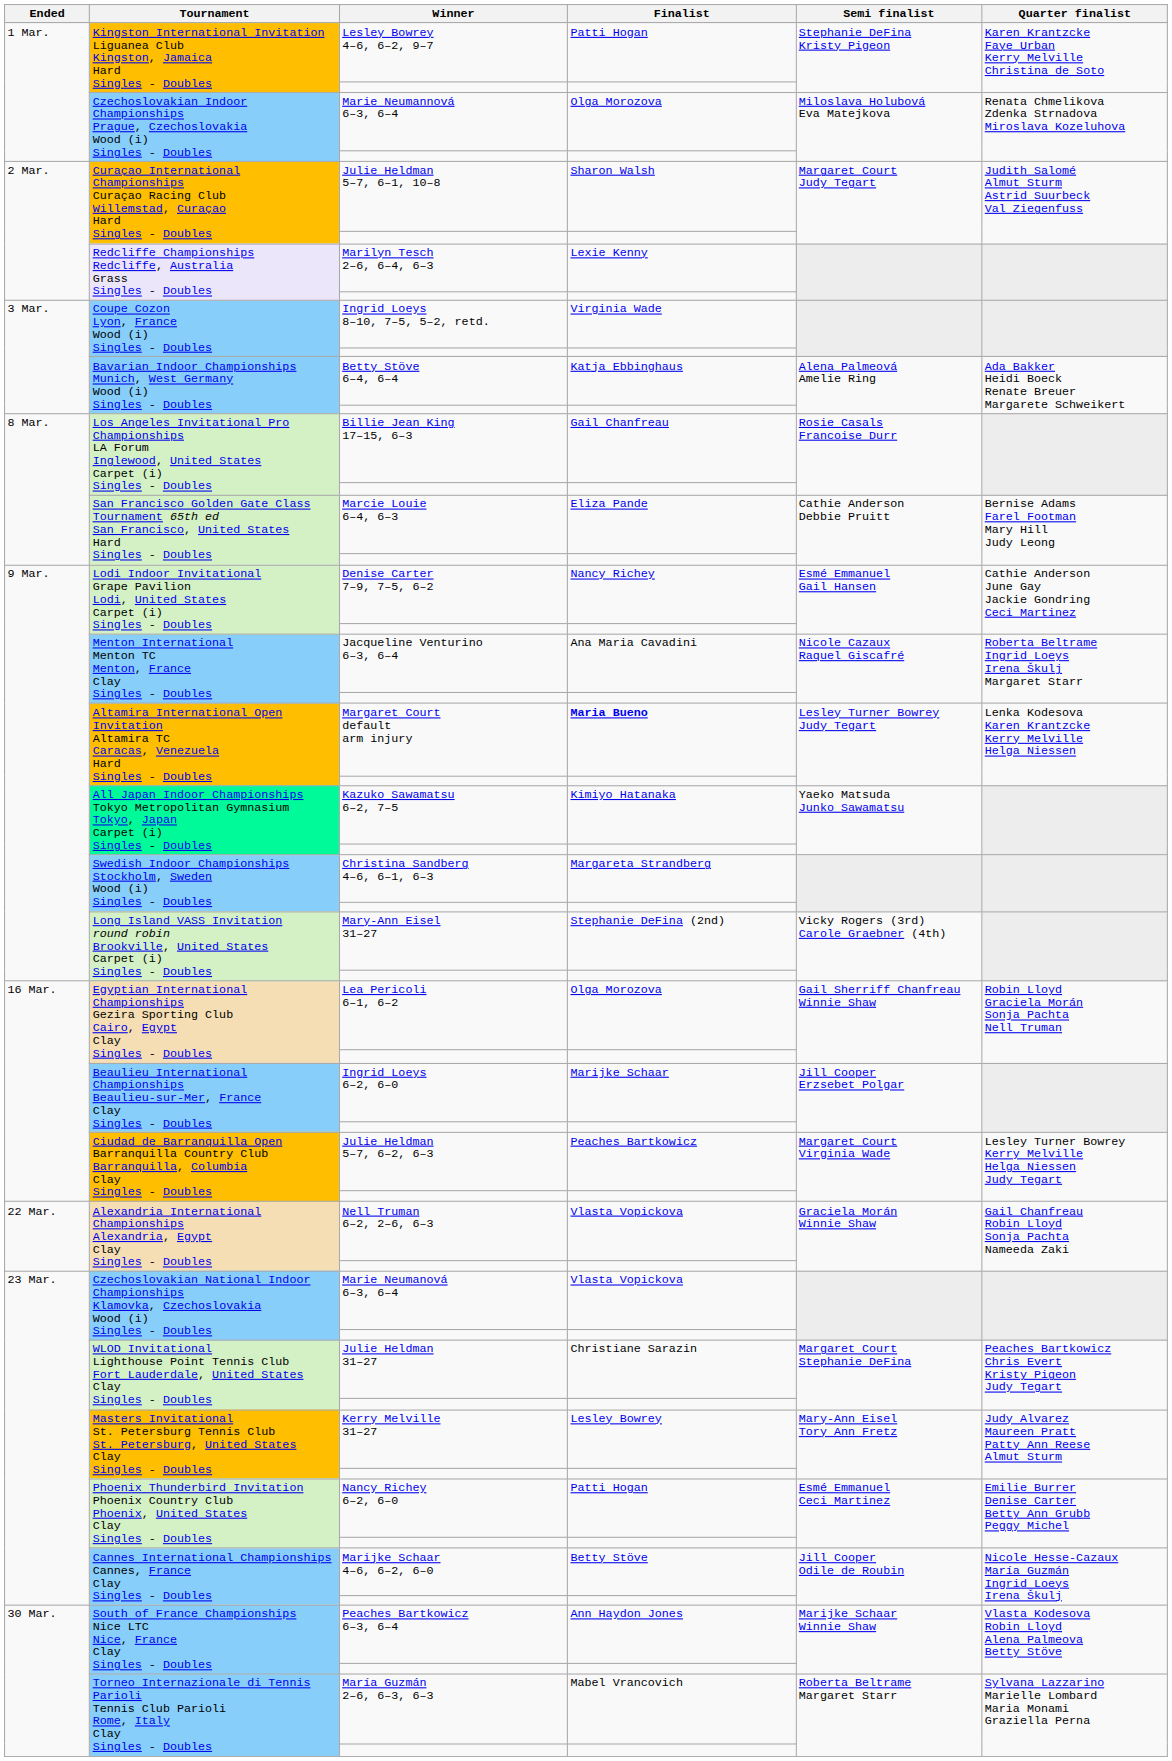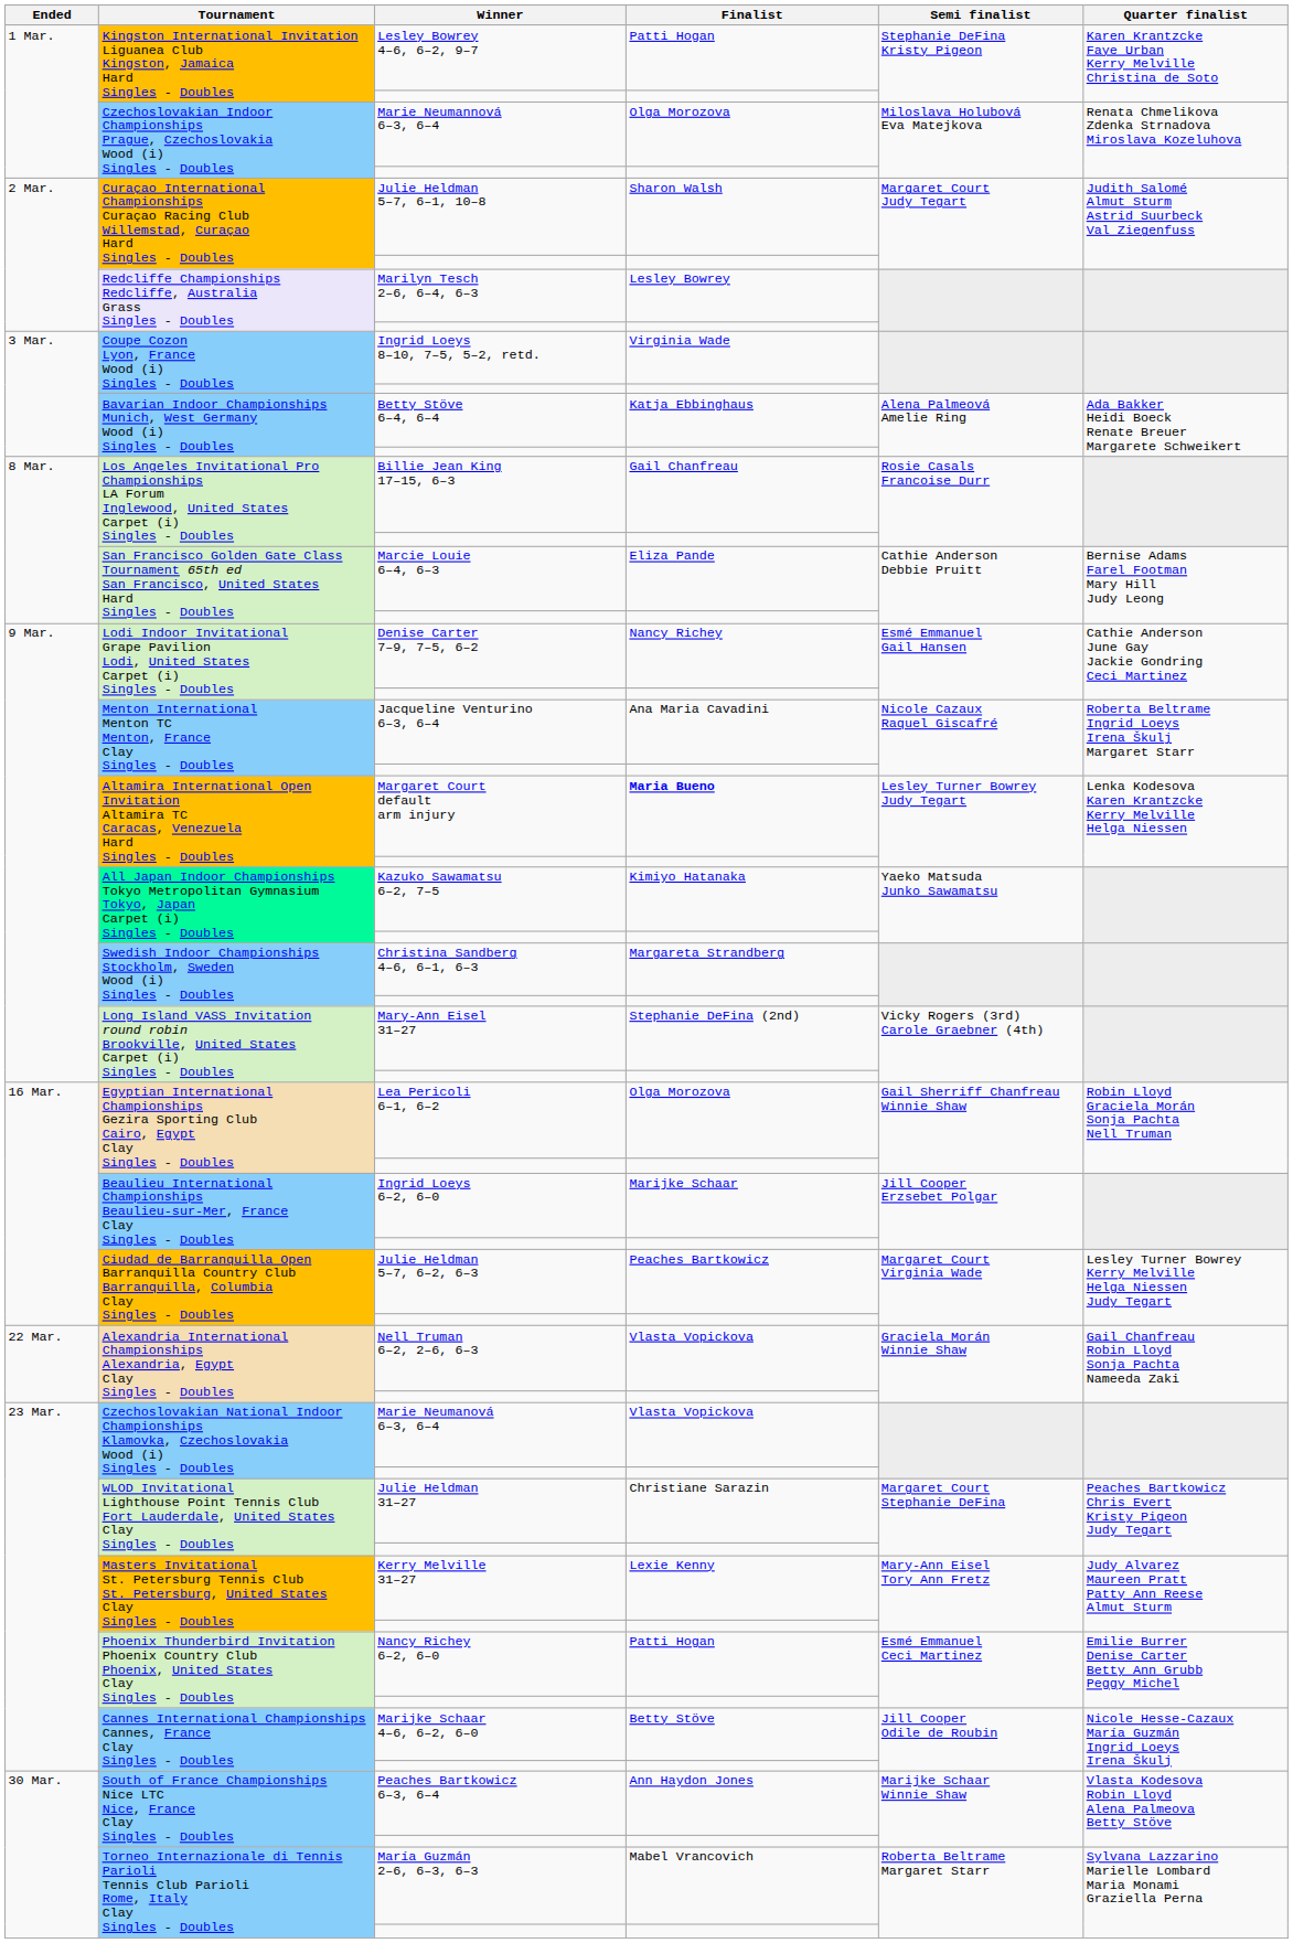Marilyn Tesch 2–6, 6–4, 6–3 | Finalist: Lexie Kenny -> Lesley Bowrey
Kerry Melville 31–27 | Finalist: Lesley Bowrey -> Lexie Kenny
